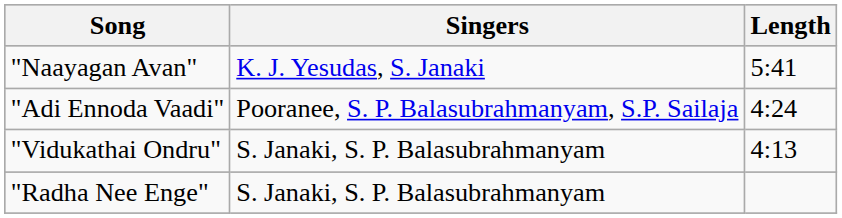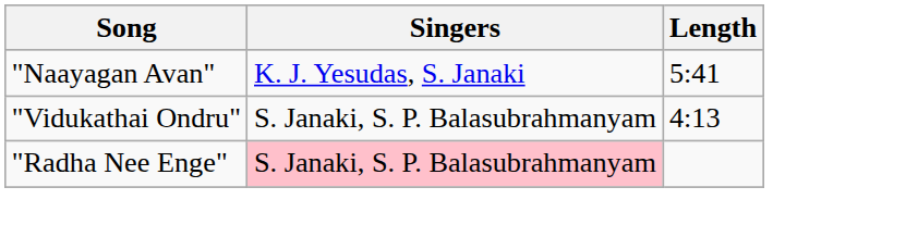- row: "Adi Ennoda Vaadi" | Pooranee, S. P. Balasubrahmanyam, S.P. Sailaja | 4:24
"Radha Nee Enge" | Singers: no background -> pink background
